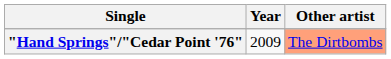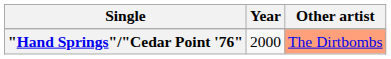"Hand Springs"/"Cedar Point '76" | Year: 2009 -> 2000
